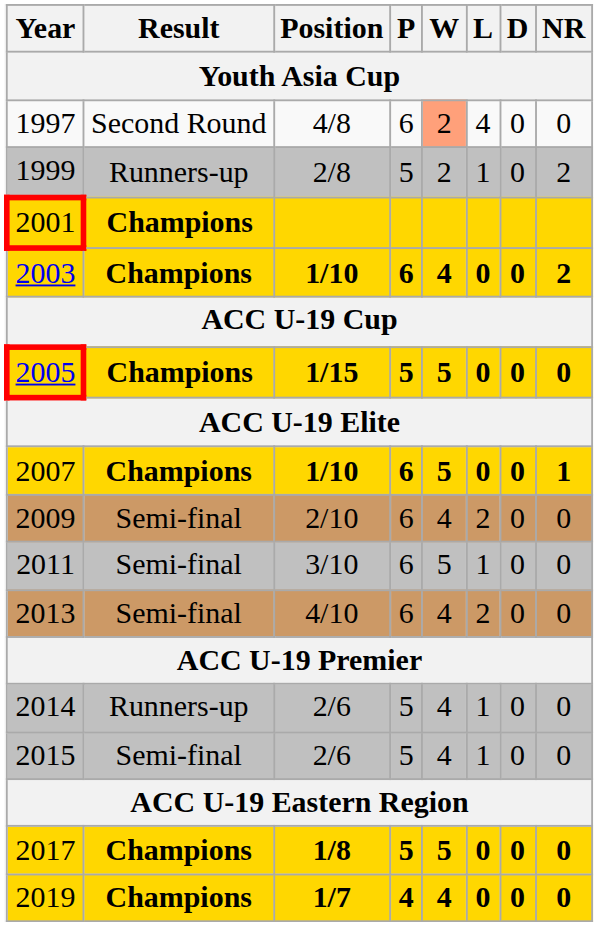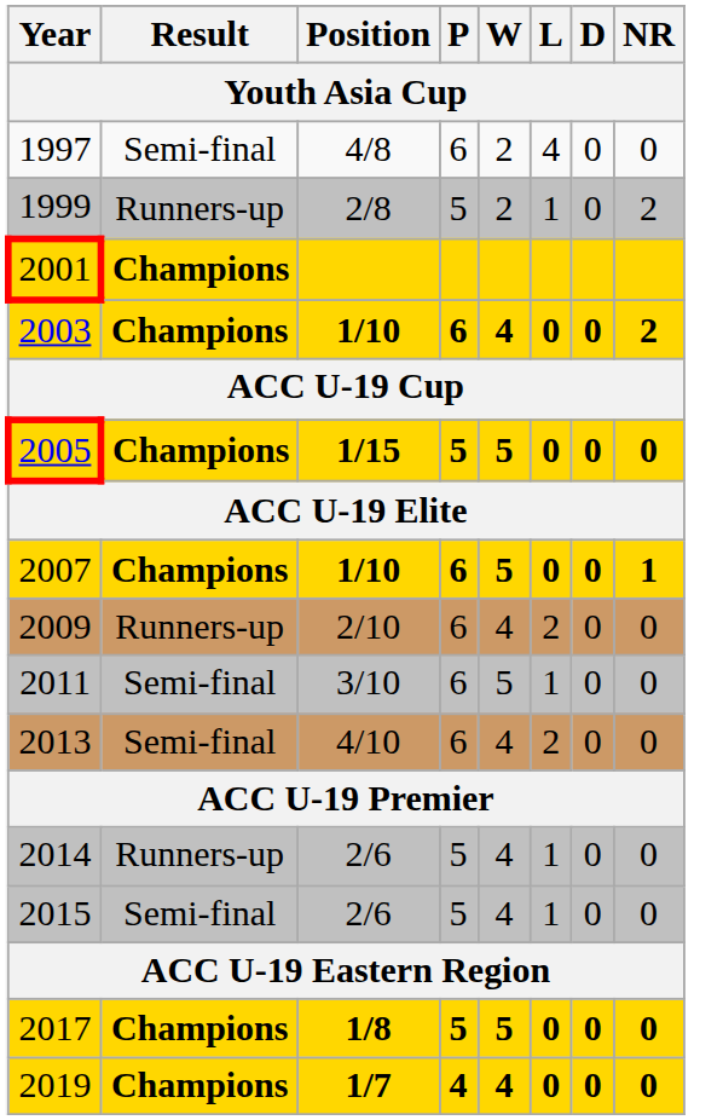1997 | Result: Second Round -> Semi-final
1997 | W: lightsalmon background -> no background
2009 | Result: Semi-final -> Runners-up
